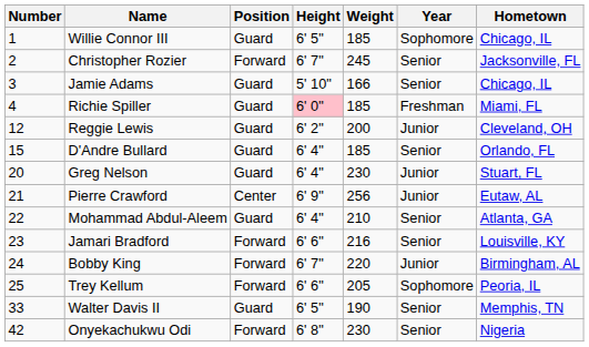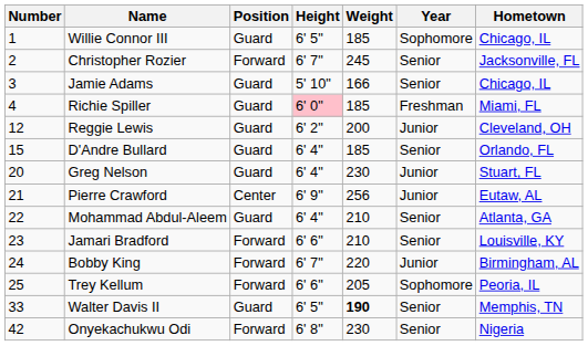Jamari Bradford | Weight: 216 -> 210
Walter Davis II | Weight: normal -> bold
